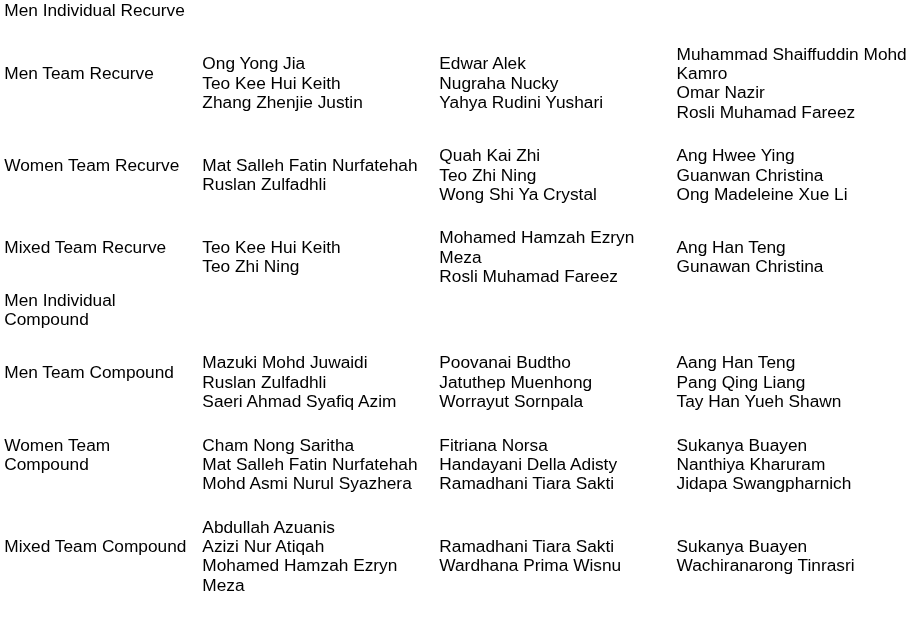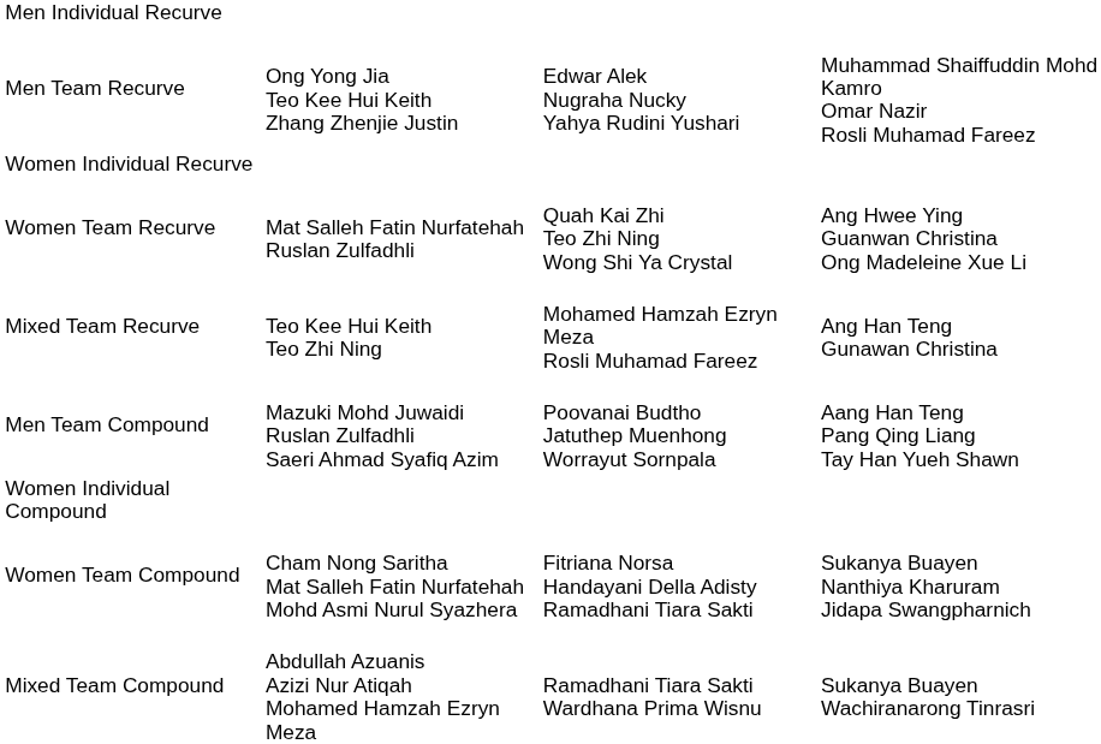+ row: Women Individual Recurve
- row: Men Individual Compound
+ row: Women Individual Compound
